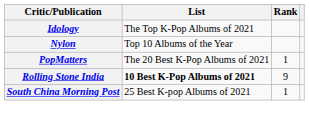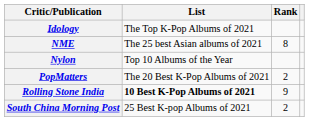+ row: NME | The 25 best Asian albums of 2021 | 8
PopMatters | Rank: 1 -> 2
South China Morning Post | Rank: 1 -> 2
